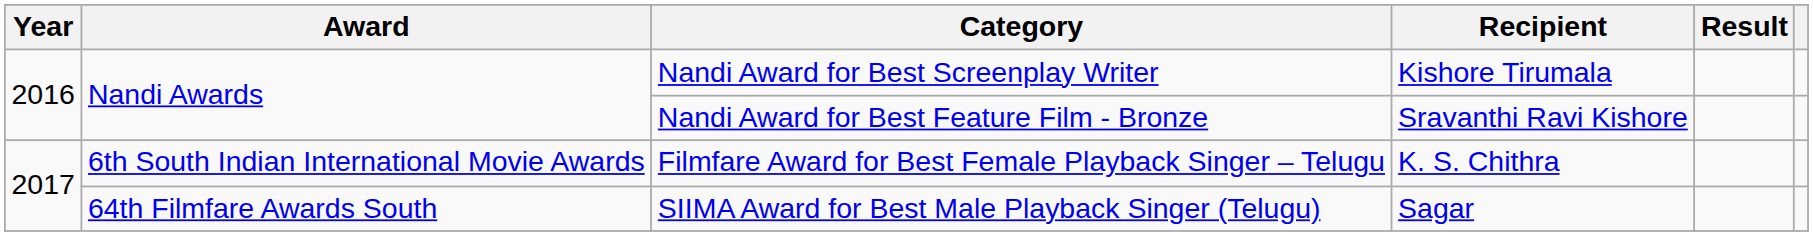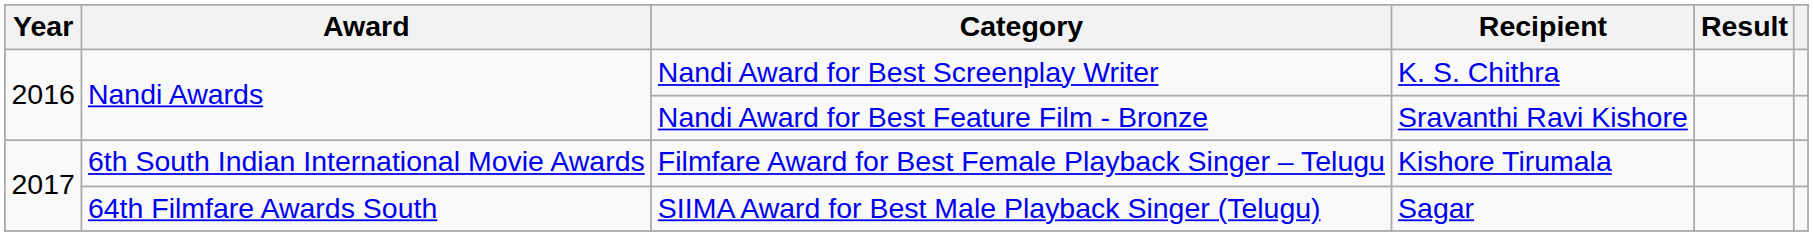Nandi Award for Best Screenplay Writer | Recipient: Kishore Tirumala -> K. S. Chithra
Filmfare Award for Best Female Playback Singer – Telugu | Recipient: K. S. Chithra -> Kishore Tirumala
